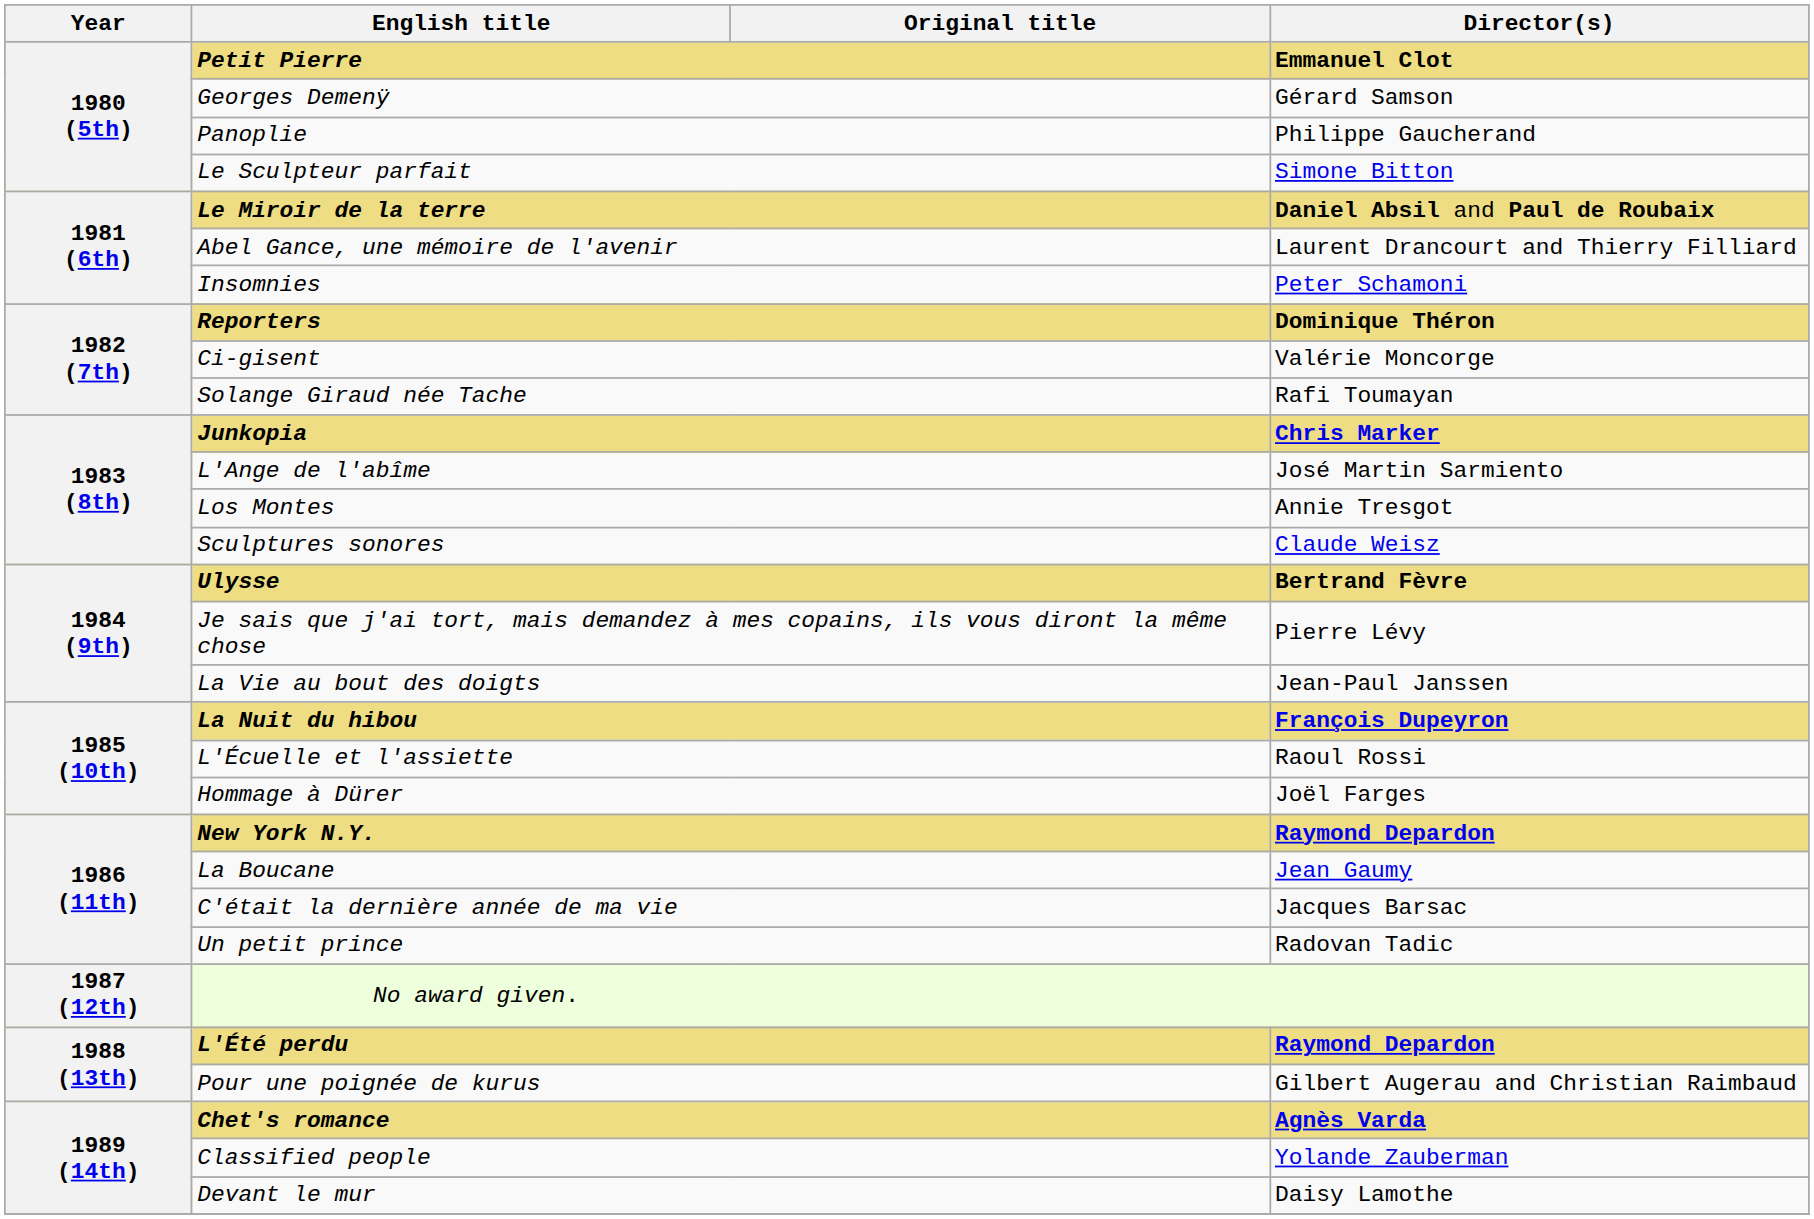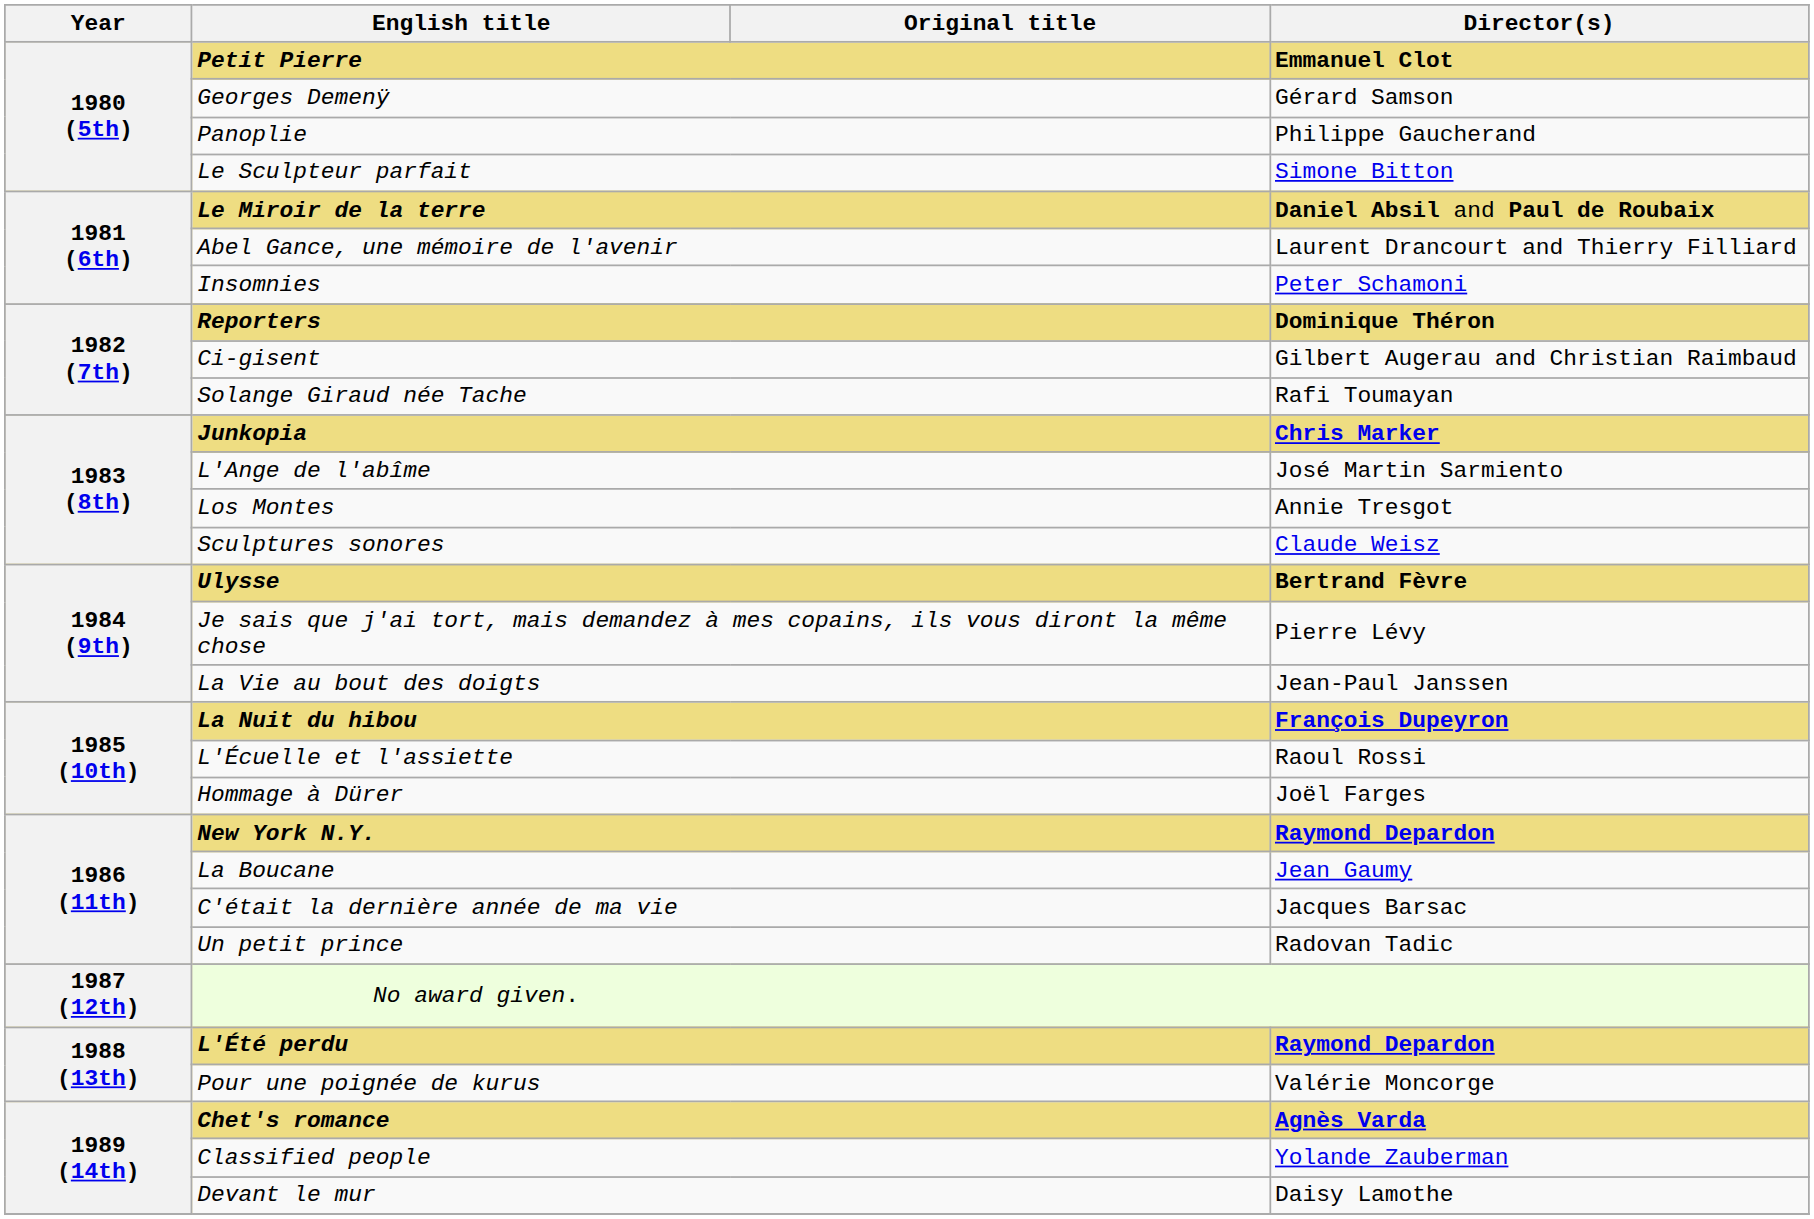Ci-gisent | Director(s): Valérie Moncorge -> Gilbert Augerau and Christian Raimbaud
Pour une poignée de kurus | Director(s): Gilbert Augerau and Christian Raimbaud -> Valérie Moncorge
